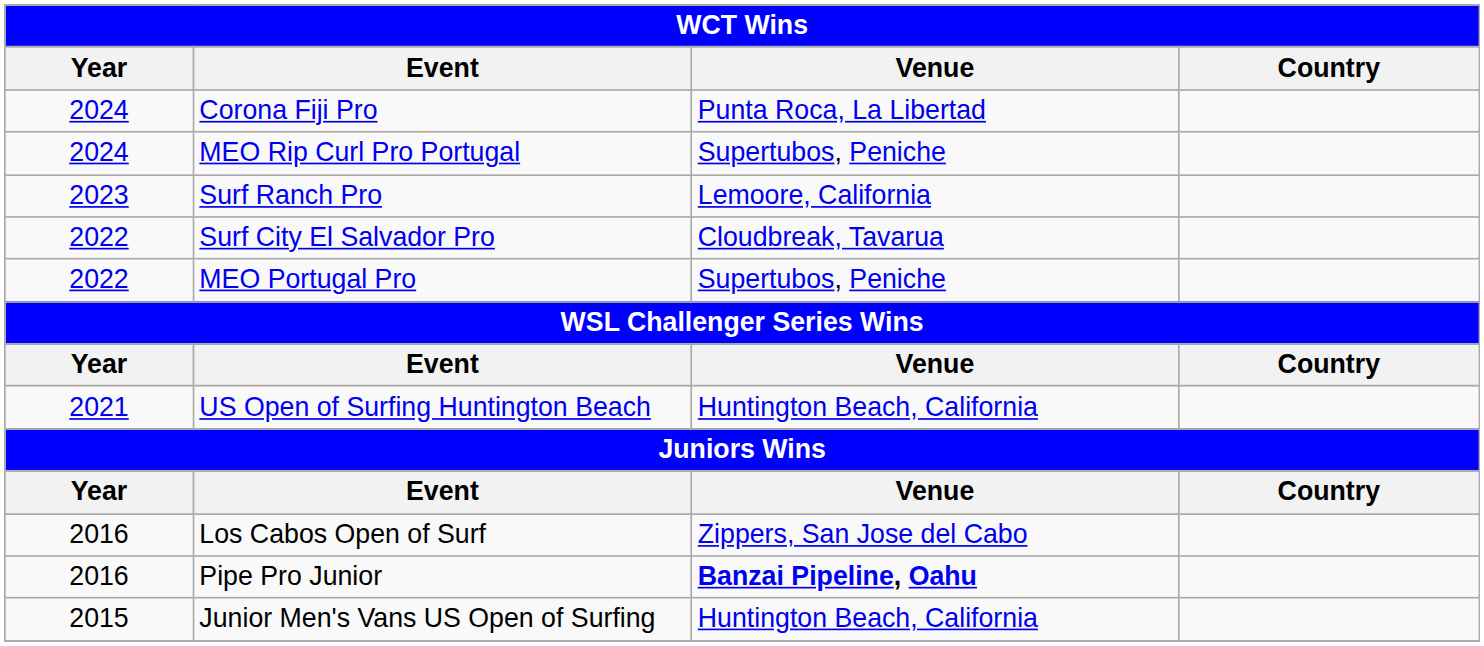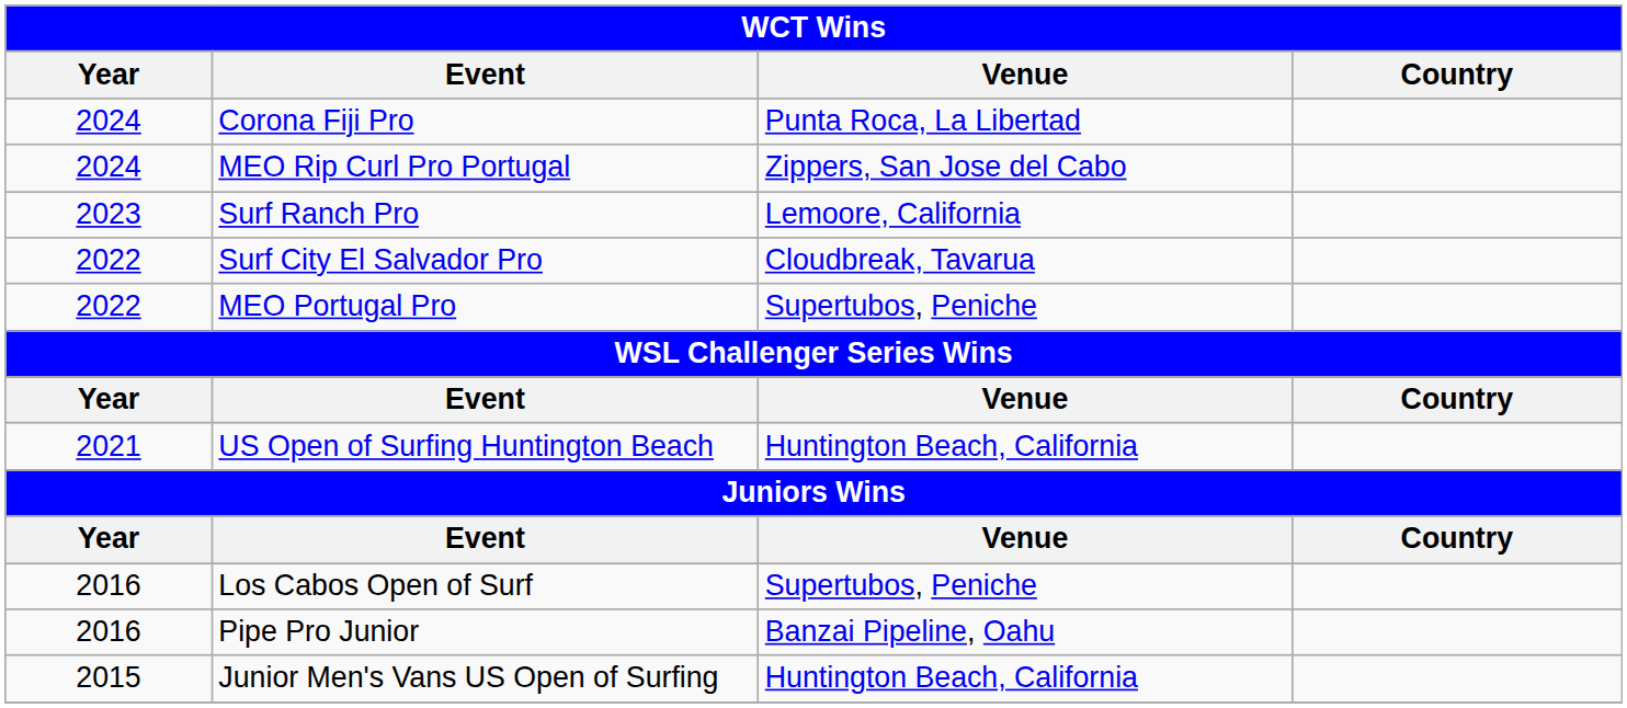MEO Rip Curl Pro Portugal | Venue: Supertubos, Peniche -> Zippers, San Jose del Cabo
Los Cabos Open of Surf | Venue: Zippers, San Jose del Cabo -> Supertubos, Peniche
Pipe Pro Junior | Venue: bold -> normal
